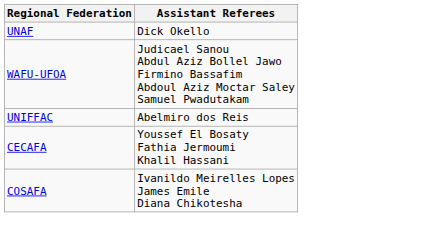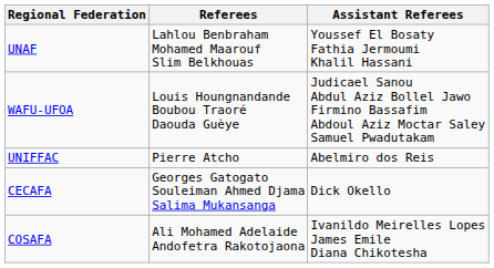+ column: Referees | Lahlou Benbraham Mohamed Maarouf Slim Belkhouas | Louis Houngnandande Boubou Traoré Daouda Guèye | Pierre Atcho | Georges Gatogato Souleiman Ahmed Djama Salima Mukansanga | Ali Mohamed Adelaide Andofetra Rakotojaona
UNAF | Assistant Referees: Dick Okello -> Youssef El Bosaty Fathia Jermoumi Khalil Hassani
CECAFA | Assistant Referees: Youssef El Bosaty Fathia Jermoumi Khalil Hassani -> Dick Okello
